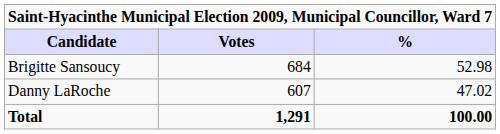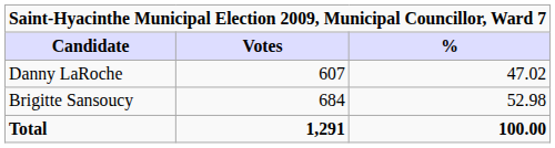rows swapped: Brigitte Sansoucy <-> Danny LaRoche
